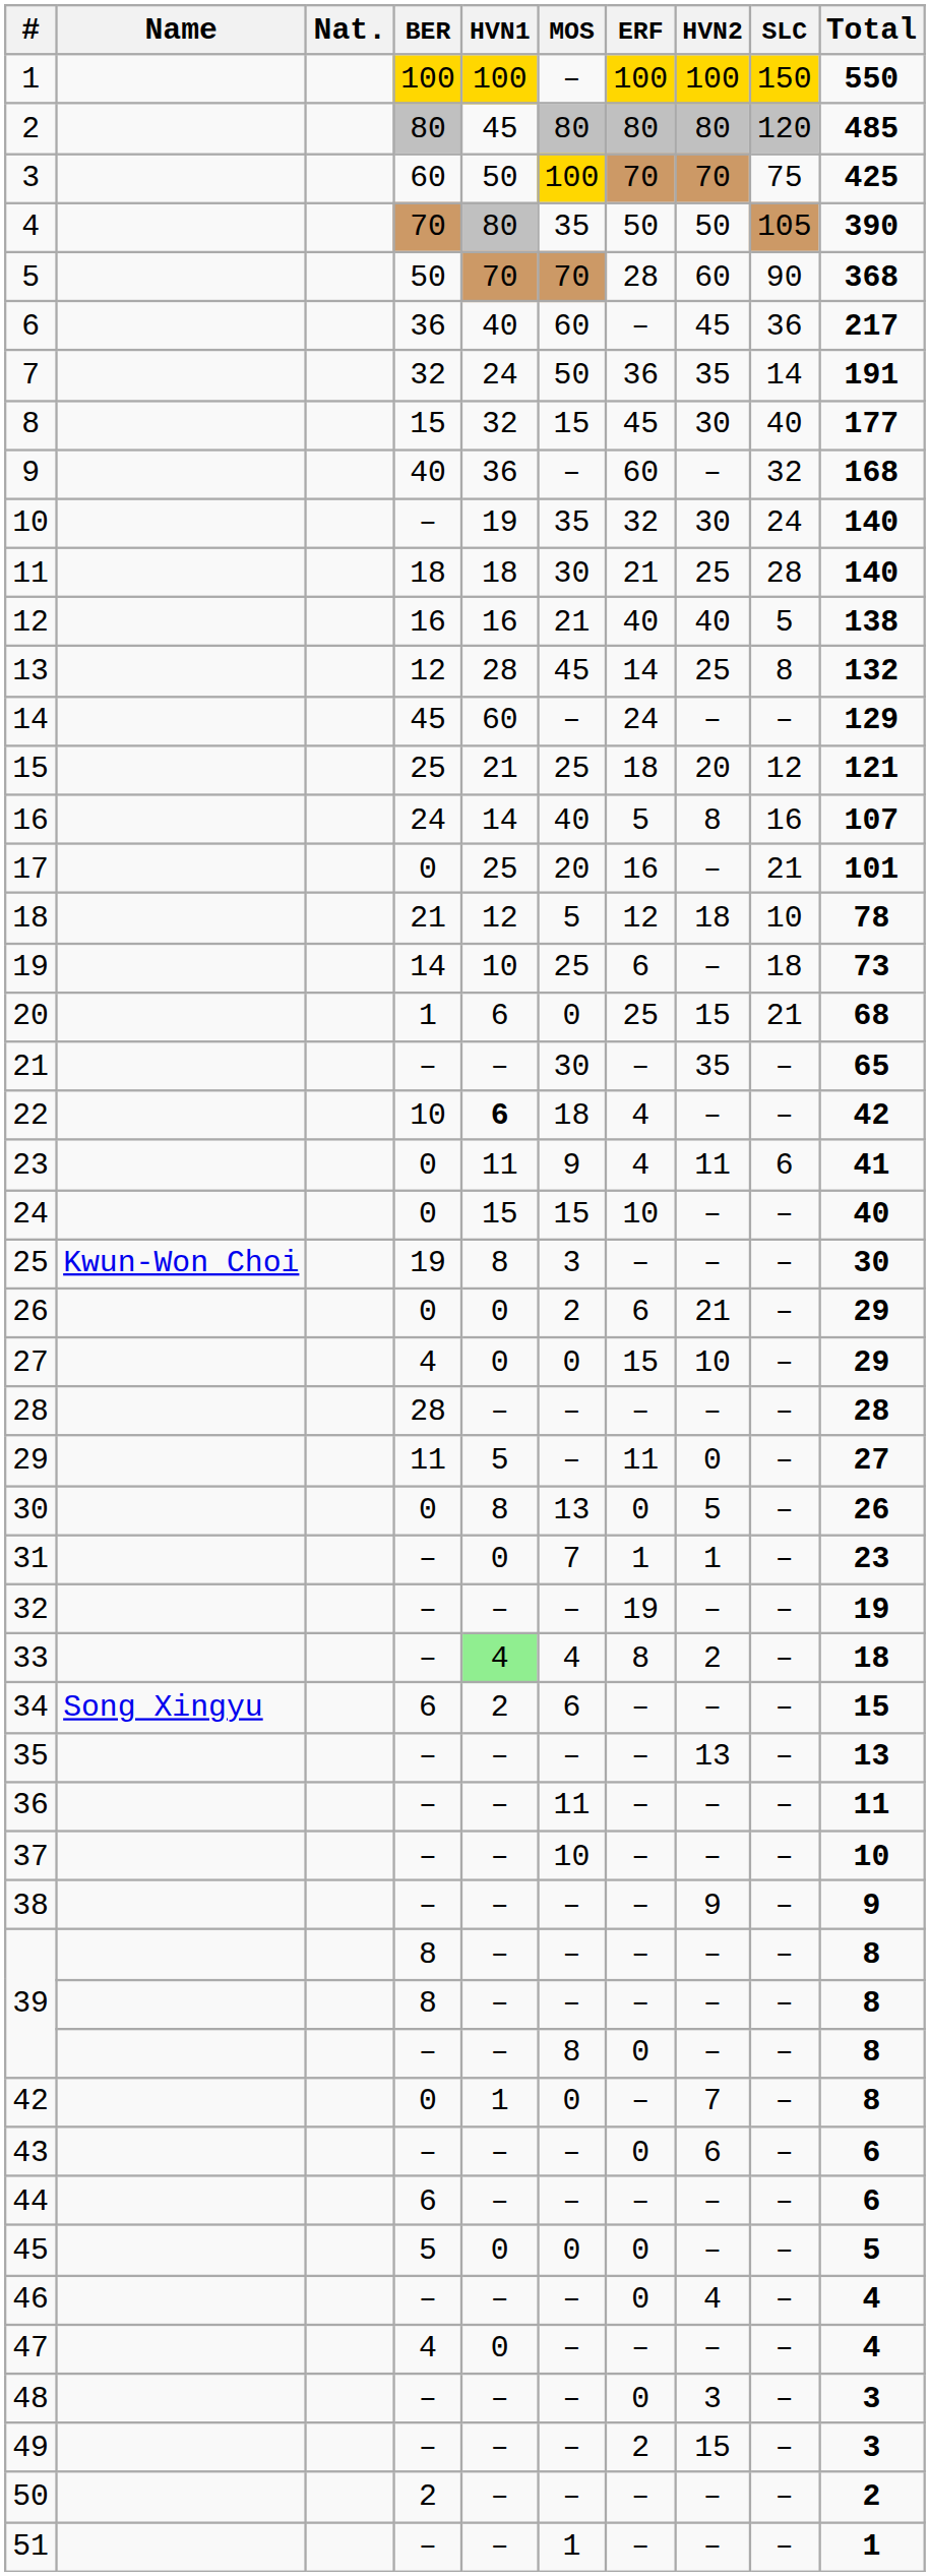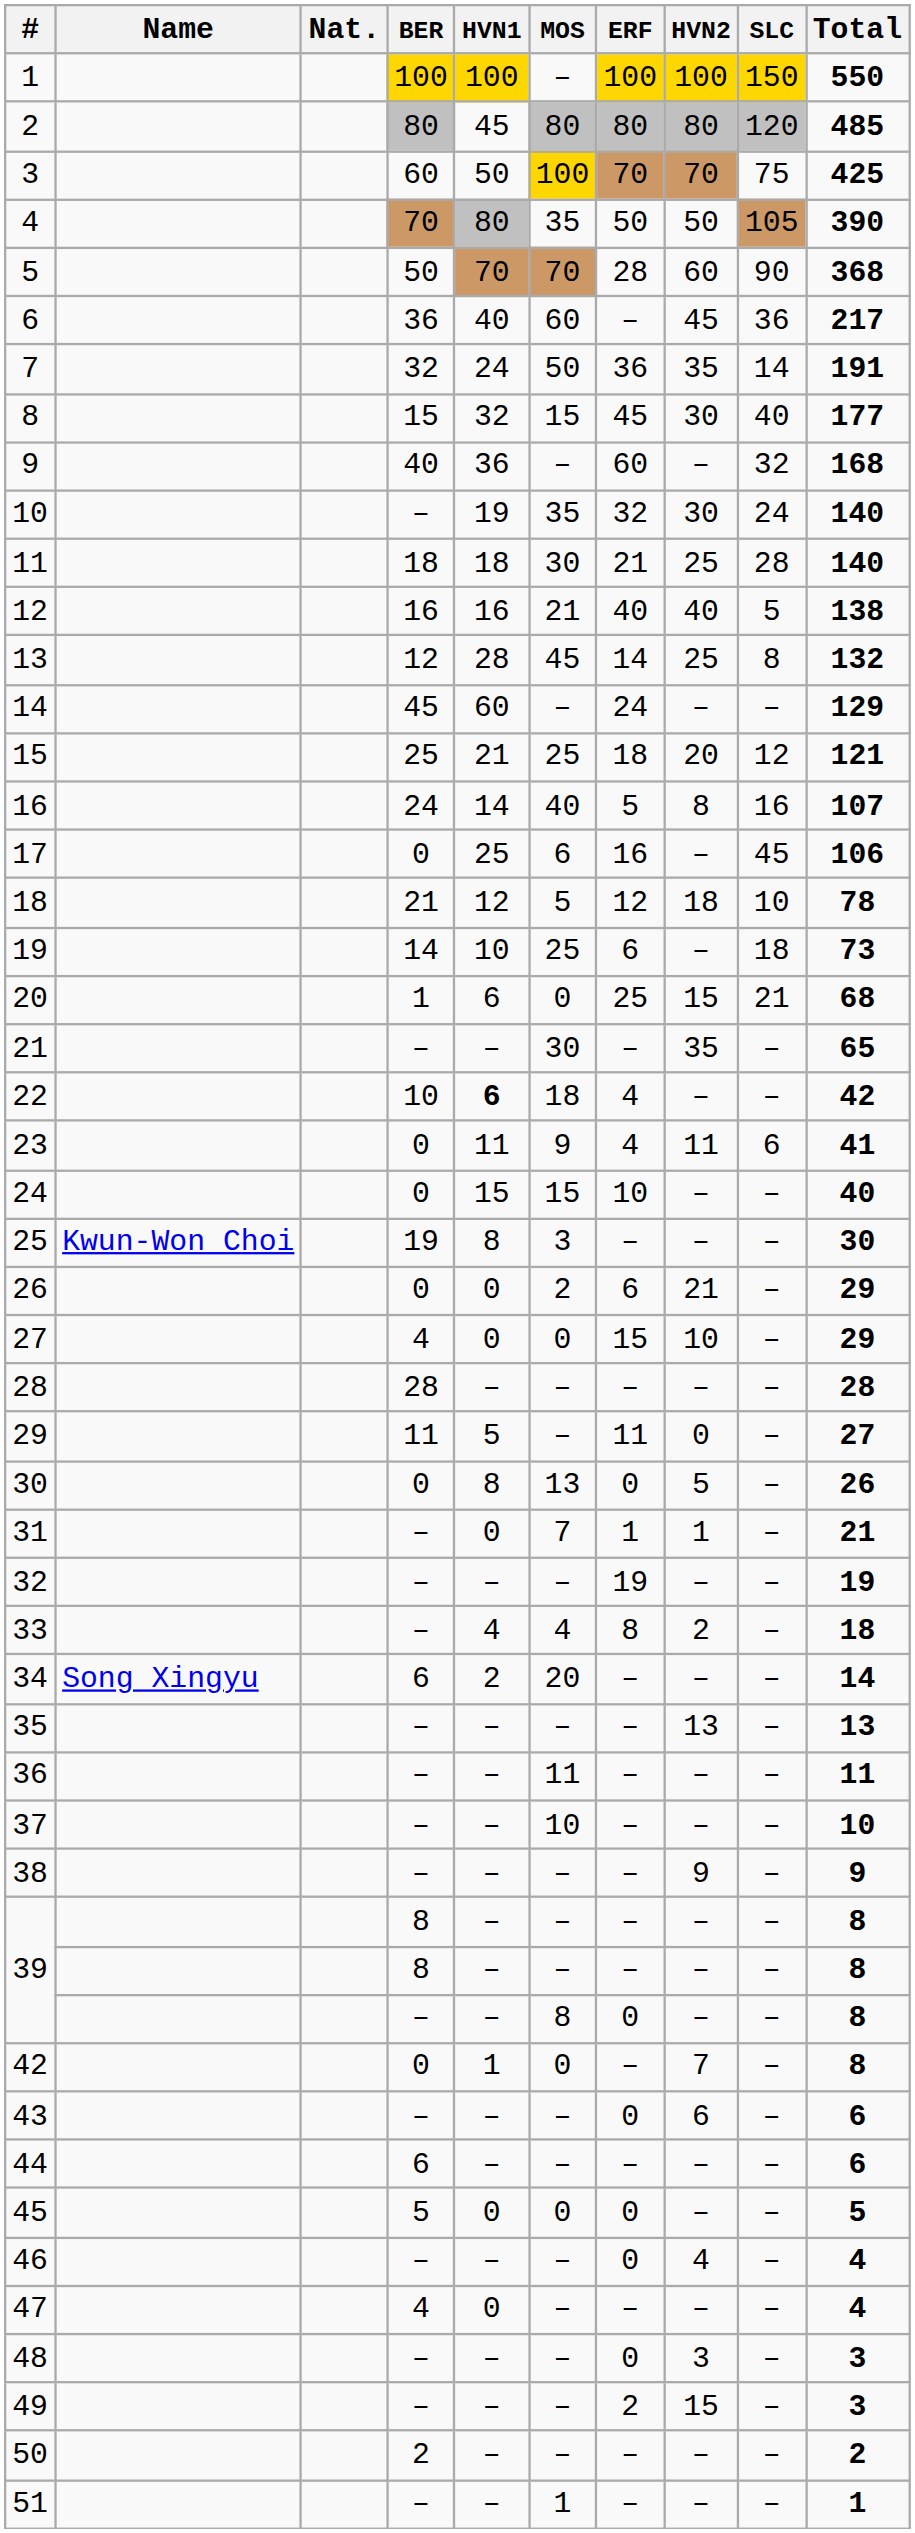17 | MOS: 20 -> 6
17 | SLC: 21 -> 45
17 | Total: 101 -> 106
31 | Total: 23 -> 21
33 | HVN1: lightgreen background -> no background
34 | MOS: 6 -> 20
34 | Total: 15 -> 14
